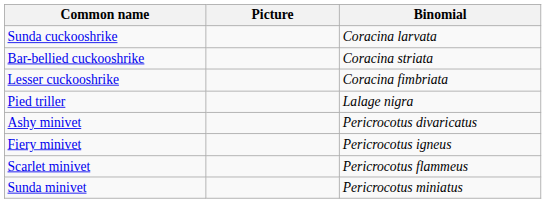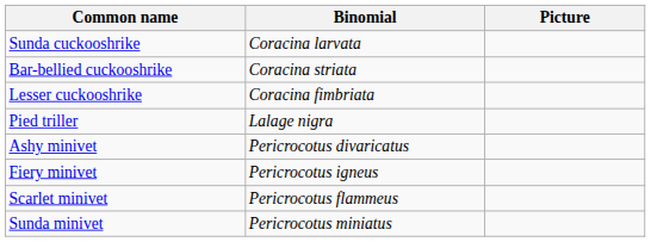columns swapped: Binomial <-> Picture
